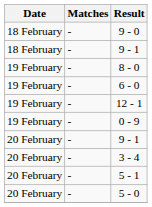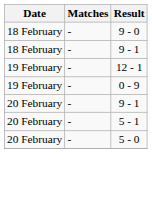- row: 19 February | - | 8 - 0
- row: 19 February | - | 6 - 0
- row: 20 February | - | 3 - 4
